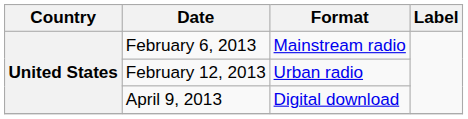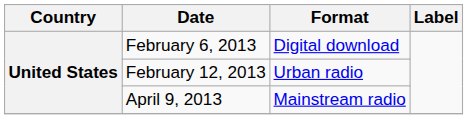February 6, 2013 | Format: Mainstream radio -> Digital download
April 9, 2013 | Format: Digital download -> Mainstream radio
